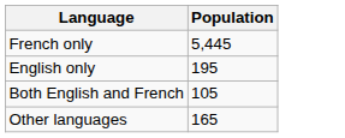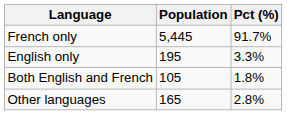+ column: Pct (%) | 91.7% | 3.3% | 1.8% | 2.8%
